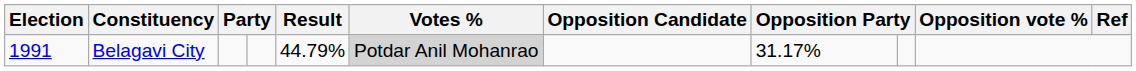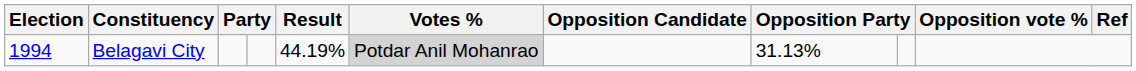Belagavi City | Election: 1991 -> 1994
Belagavi City | Result: 44.79% -> 44.19%
Belagavi City | column 8: 31.17% -> 31.13%
